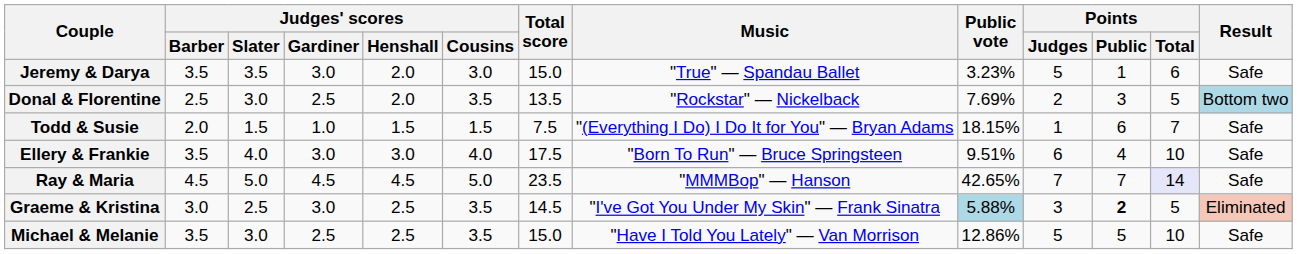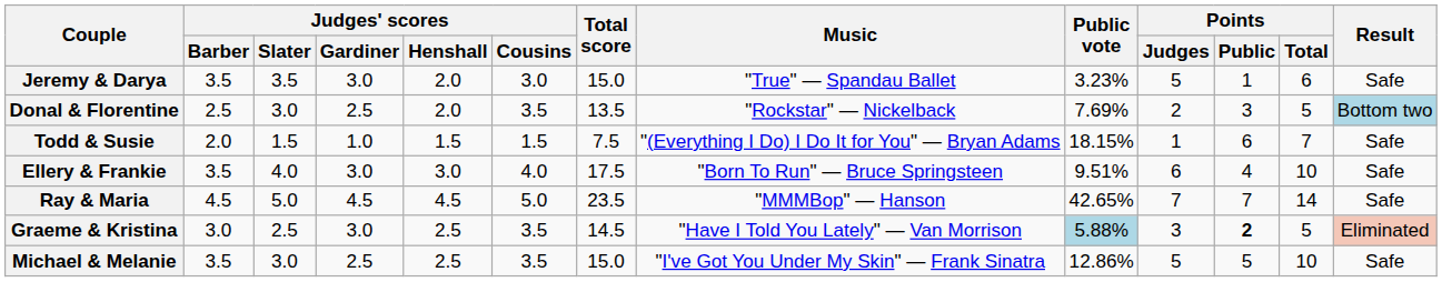Ray & Maria | Points / Total: lavender background -> no background
Graeme & Kristina | Music: "I've Got You Under My Skin" — Frank Sinatra -> "Have I Told You Lately" — Van Morrison
Michael & Melanie | Music: "Have I Told You Lately" — Van Morrison -> "I've Got You Under My Skin" — Frank Sinatra
